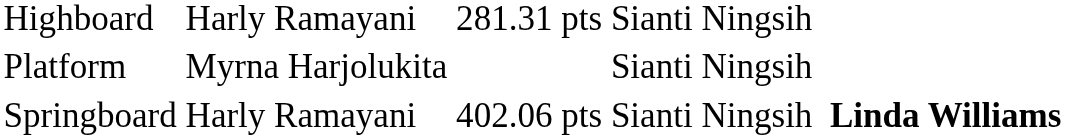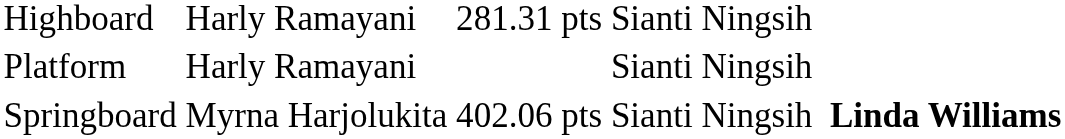Platform | column 2: Myrna Harjolukita -> Harly Ramayani
Springboard | column 2: Harly Ramayani -> Myrna Harjolukita
